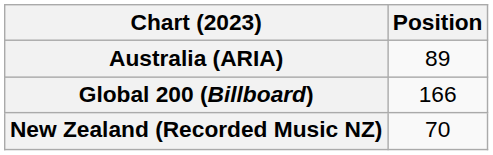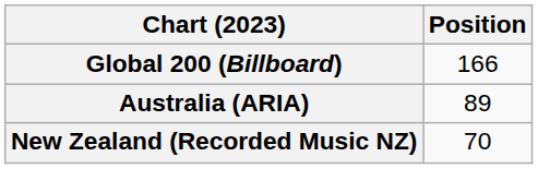rows swapped: Australia (ARIA) <-> Global 200 (Billboard)
